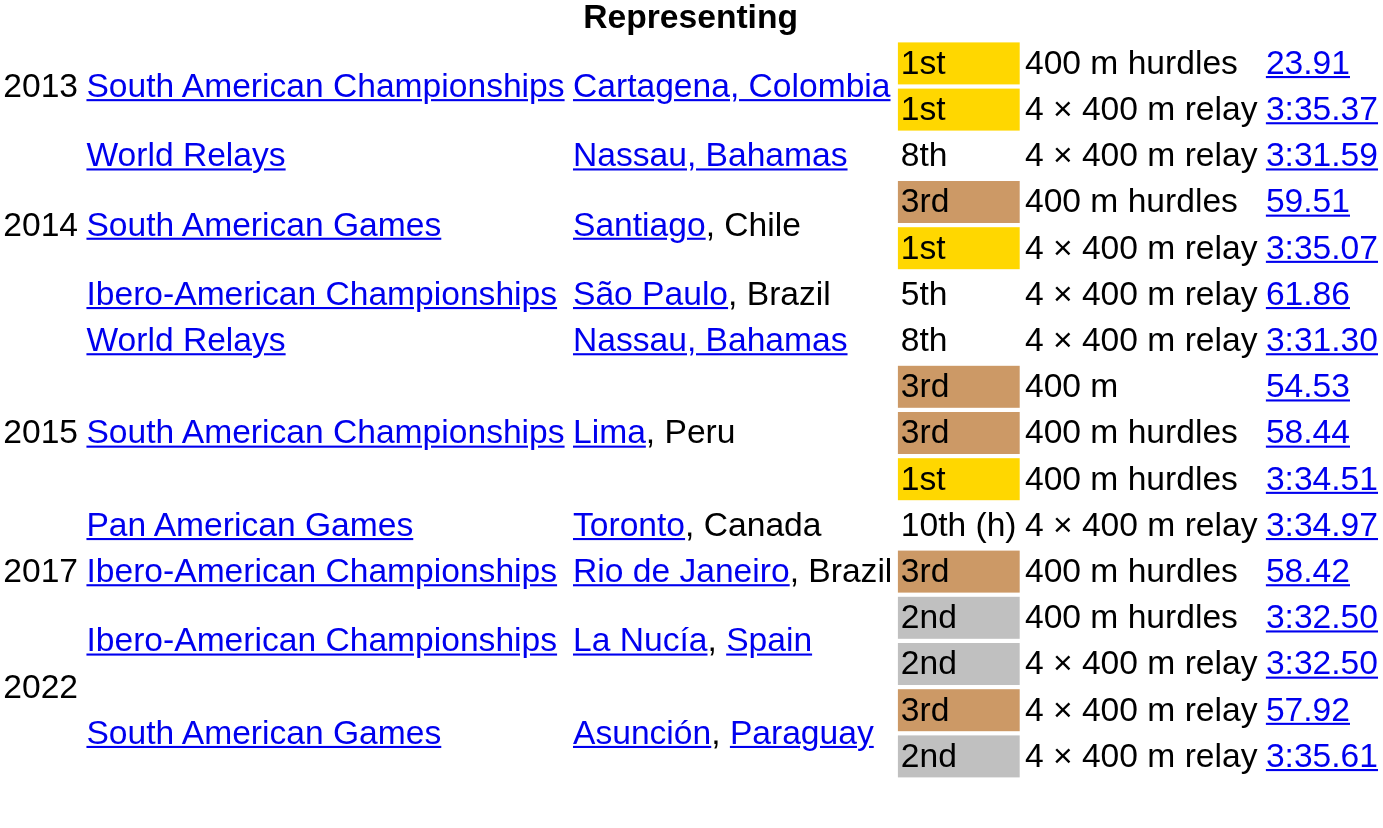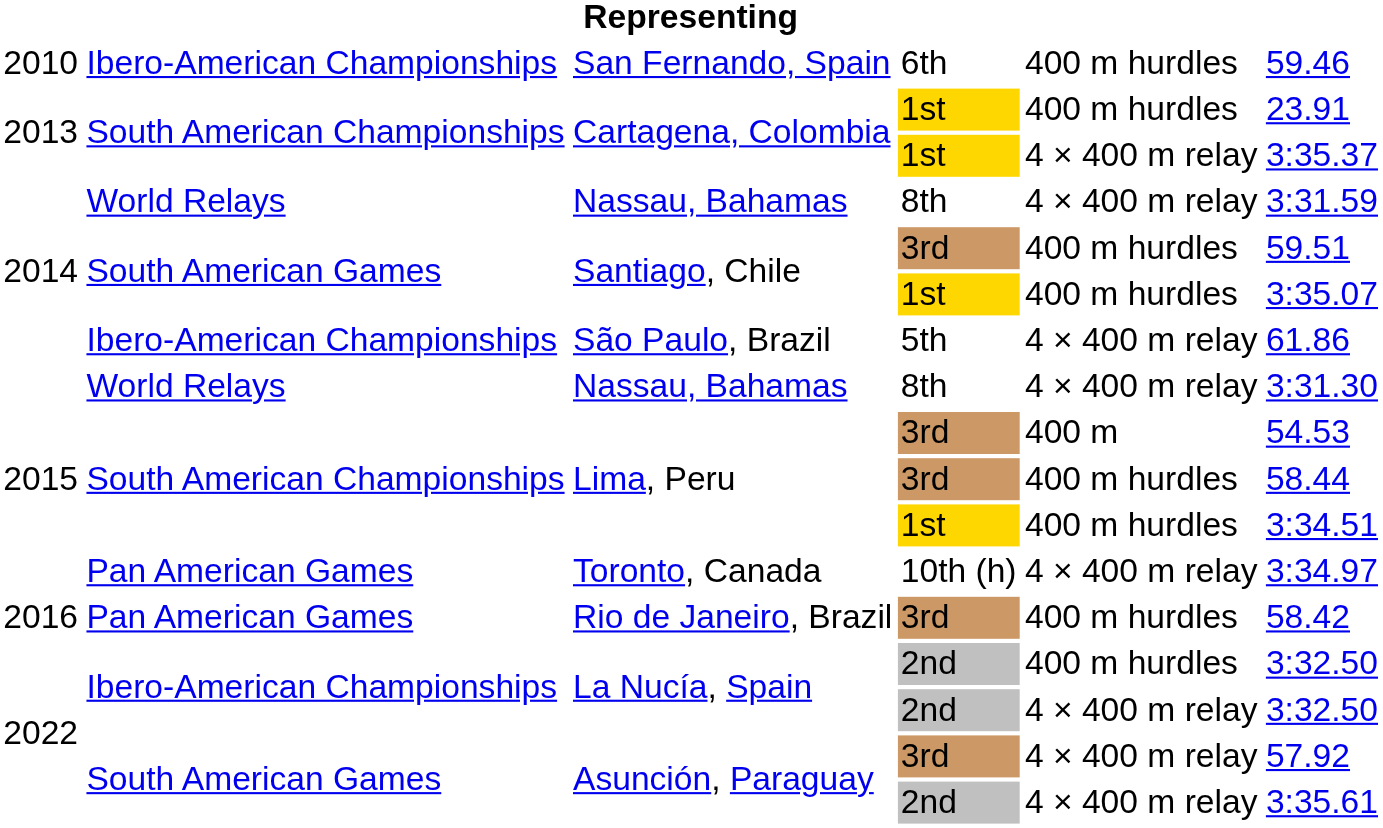+ row: 2010 | Ibero-American Championships | San Fernando, Spain | 6th | 400 m hurdles | 59.46
Santiago, Chile / 1st | column 5: 4 × 400 m relay -> 400 m hurdles
Rio de Janeiro, Brazil | column 1: 2017 -> 2016
Rio de Janeiro, Brazil | column 2: Ibero-American Championships -> Pan American Games
